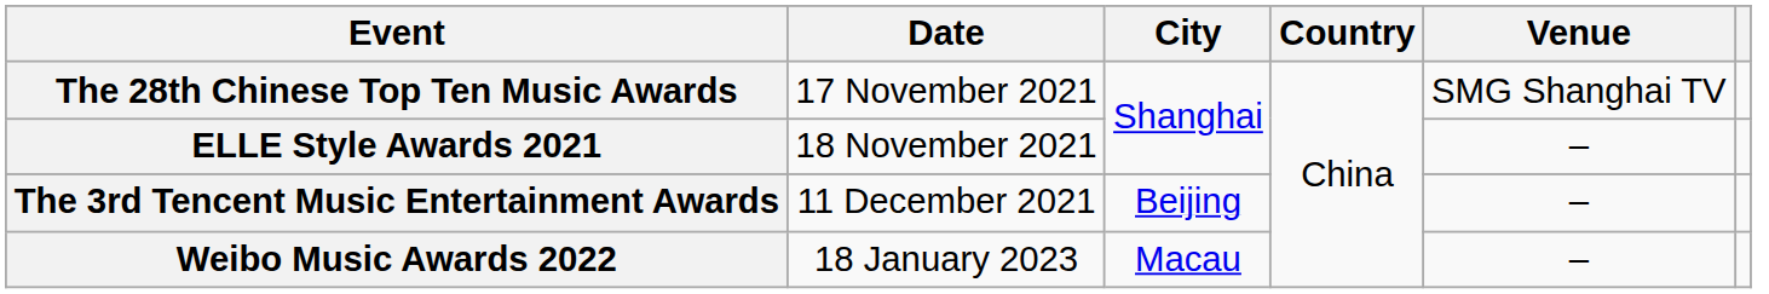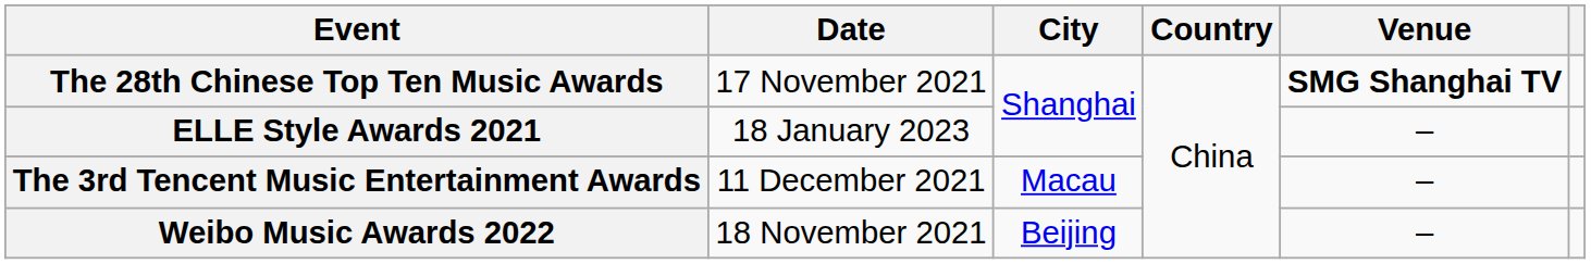The 28th Chinese Top Ten Music Awards | Venue: normal -> bold
ELLE Style Awards 2021 | Date: 18 November 2021 -> 18 January 2023
The 3rd Tencent Music Entertainment Awards | City: Beijing -> Macau
Weibo Music Awards 2022 | Date: 18 January 2023 -> 18 November 2021
Weibo Music Awards 2022 | City: Macau -> Beijing
